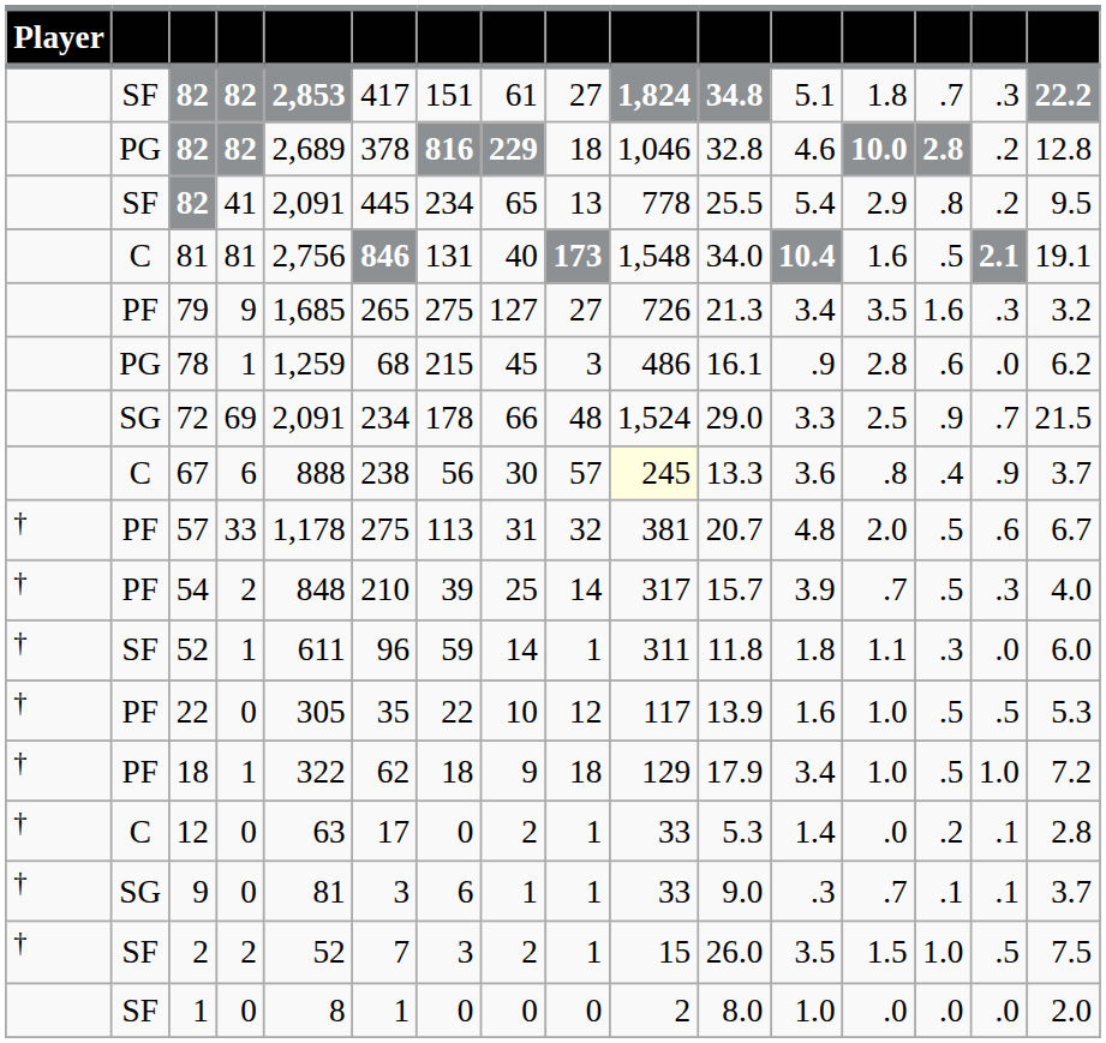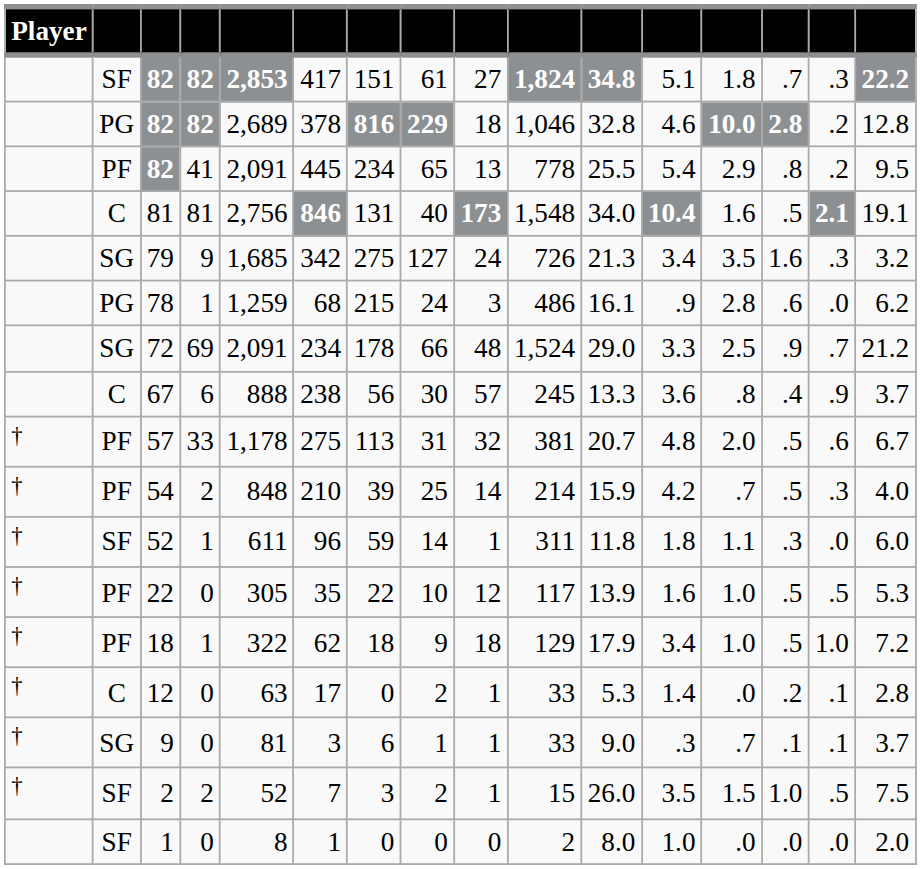82 / 41 | column 2: SF -> PF
79 | column 2: PF -> SG
79 | column 6: 265 -> 342
79 | column 9: 27 -> 24
78 | column 8: 45 -> 24
72 | column 16: 21.5 -> 21.2
67 | column 10: lightyellow background -> no background
54 | column 10: 317 -> 214
54 | column 11: 15.7 -> 15.9
54 | column 12: 3.9 -> 4.2
